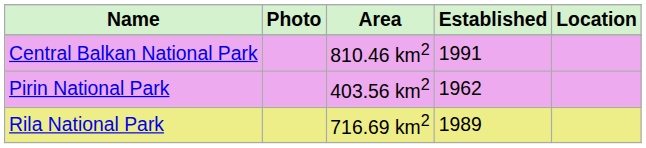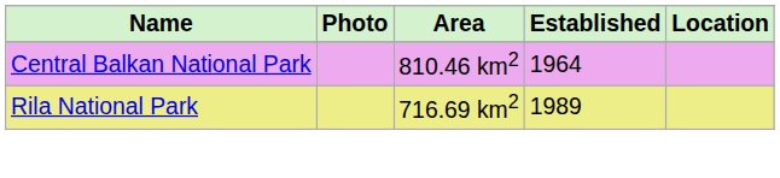Central Balkan National Park | Established: 1991 -> 1964
- row: Pirin National Park | 403.56 km2 | 1962
